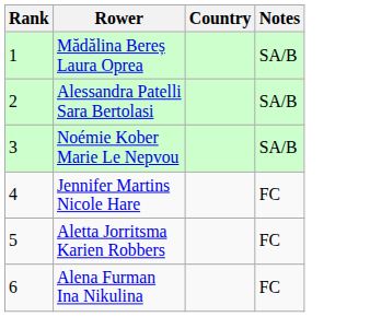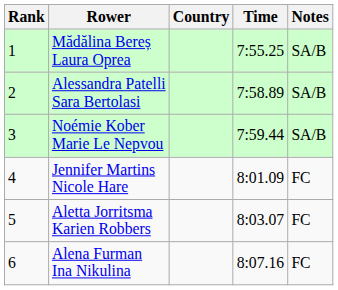+ column: Time | 7:55.25 | 7:58.89 | 7:59.44 | 8:01.09 | 8:03.07 | 8:07.16
